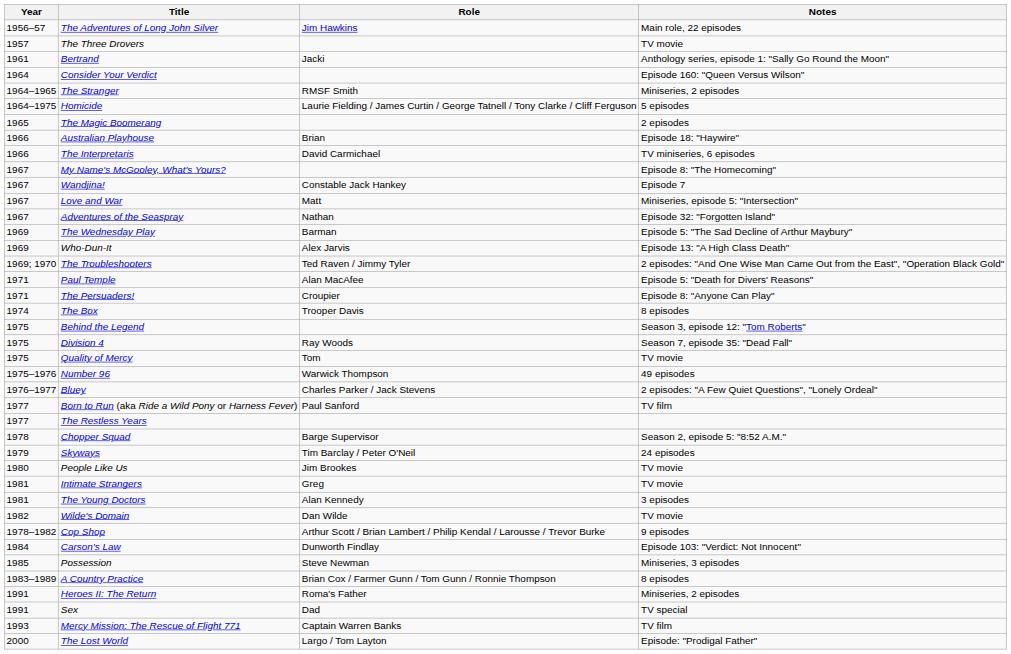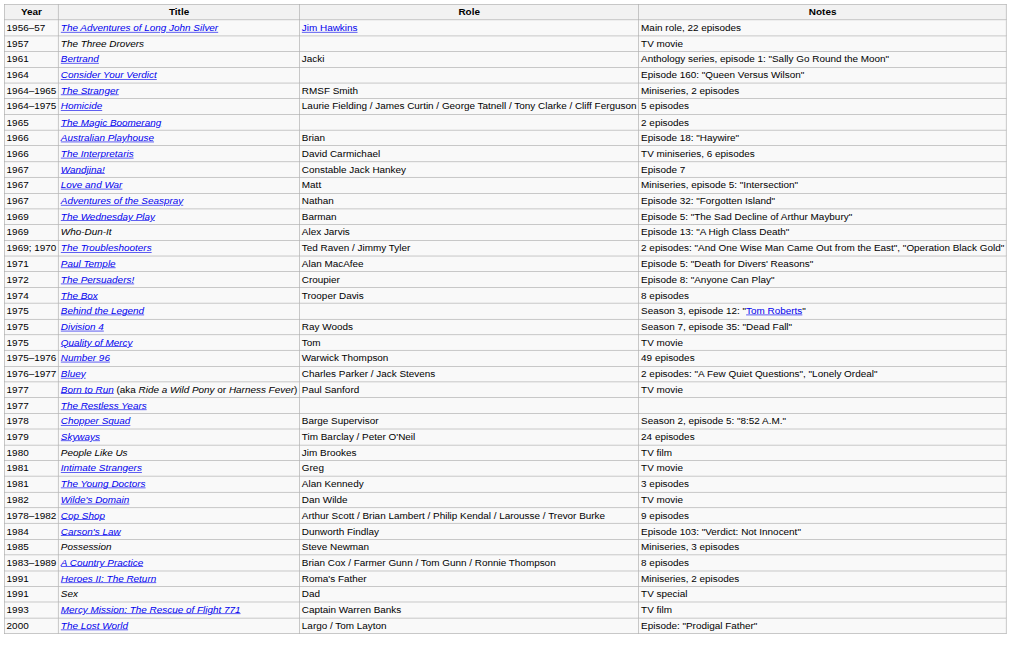- row: 1967 | My Name's McGooley, What's Yours? | Episode 8: "The Homecoming"
The Persuaders! | Year: 1971 -> 1972
Born to Run (aka Ride a Wild Pony or Harness Fever) | Notes: TV film -> TV movie
People Like Us | Notes: TV movie -> TV film
